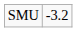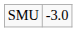SMU | column 2: -3.2 -> -3.0
